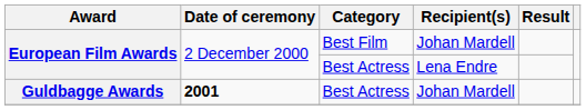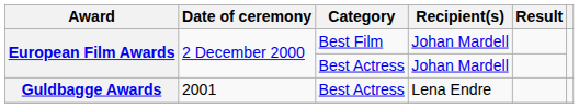European Film Awards / Best Actress | Recipient(s): Lena Endre -> Johan Mardell
Guldbagge Awards | Date of ceremony: bold -> normal
Guldbagge Awards | Recipient(s): Johan Mardell -> Lena Endre
